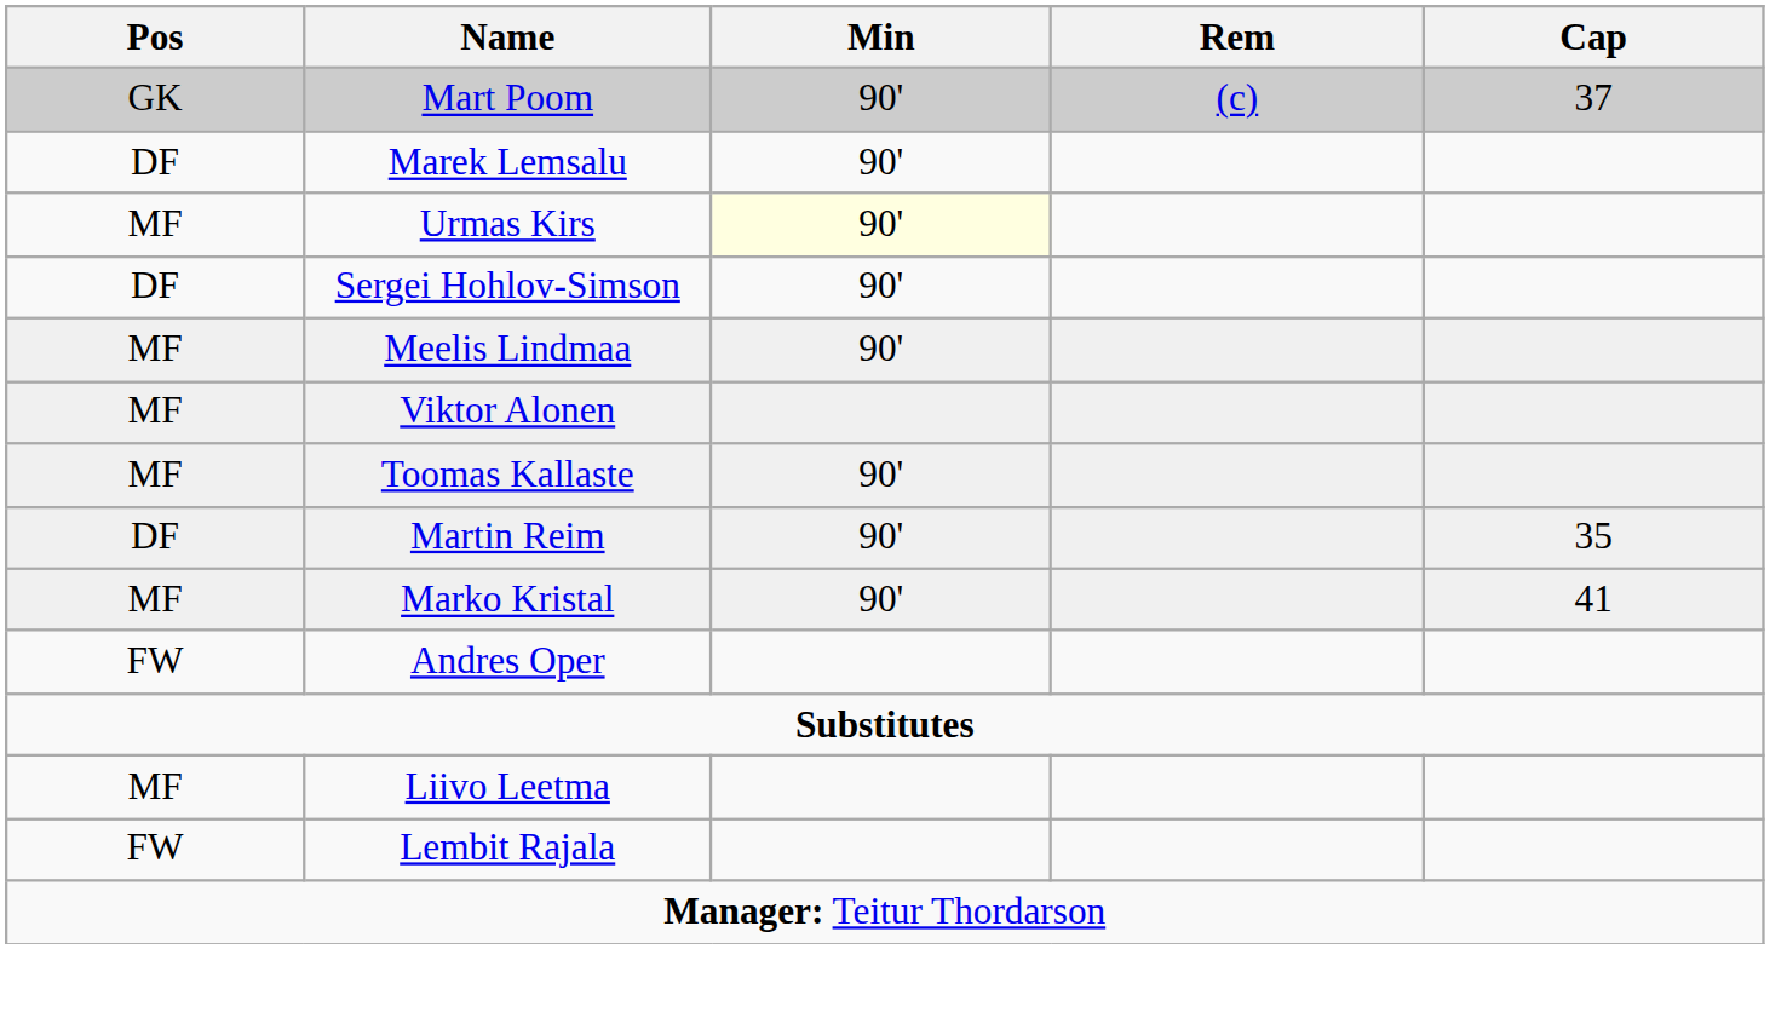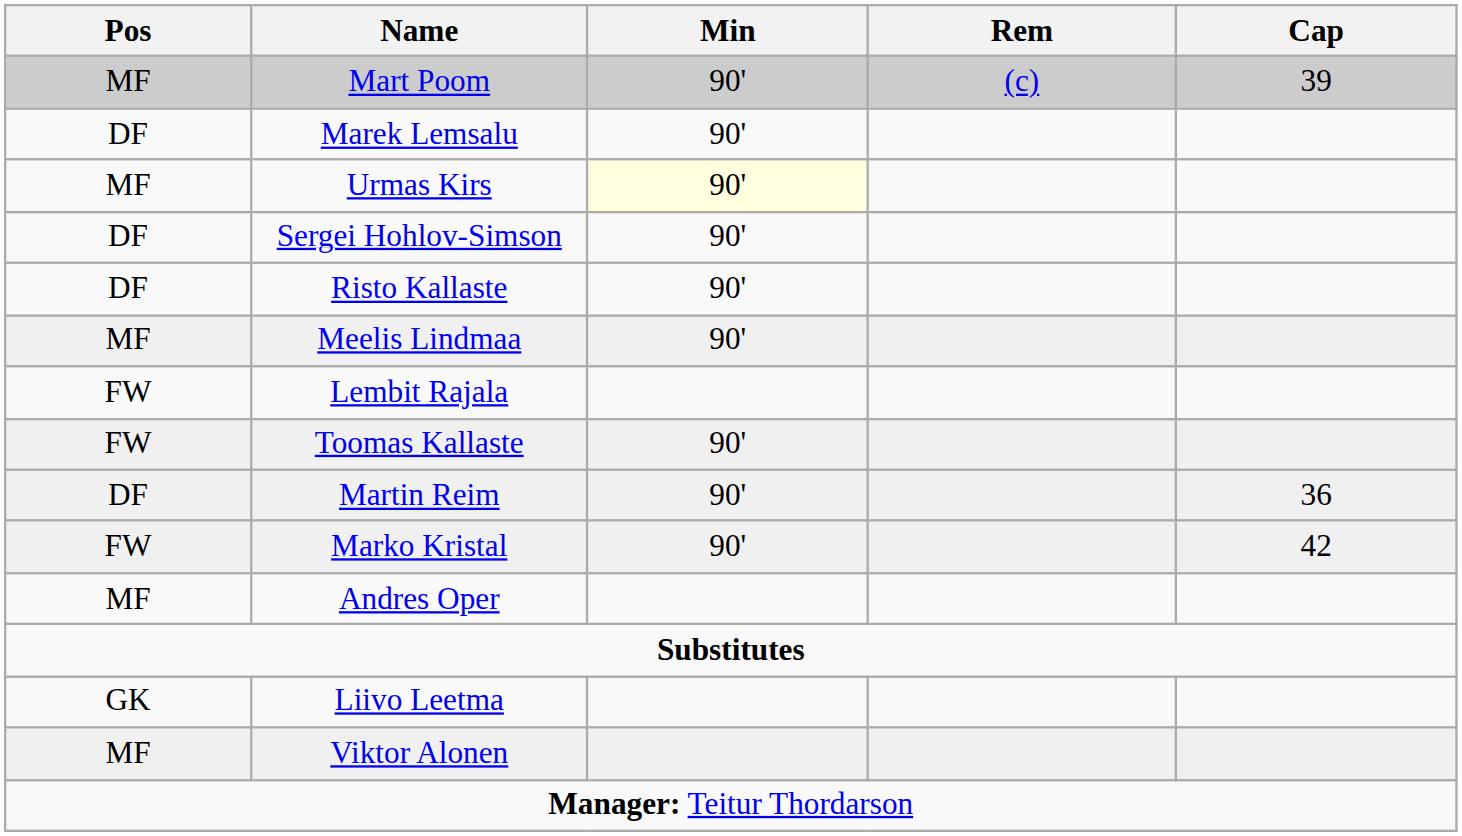Mart Poom | Pos: GK -> MF
Mart Poom | Cap: 37 -> 39
+ row: DF | Risto Kallaste | 90'
rows swapped: Viktor Alonen <-> Lembit Rajala
Toomas Kallaste | Pos: MF -> FW
Martin Reim | Cap: 35 -> 36
Marko Kristal | Pos: MF -> FW
Marko Kristal | Cap: 41 -> 42
Andres Oper | Pos: FW -> MF
Liivo Leetma | Pos: MF -> GK
